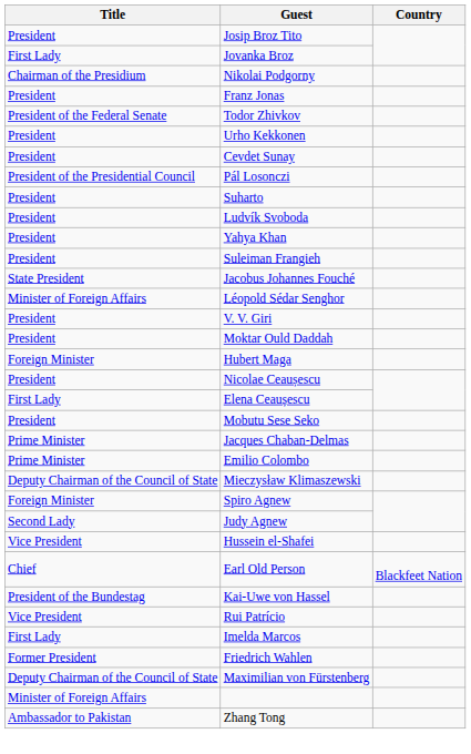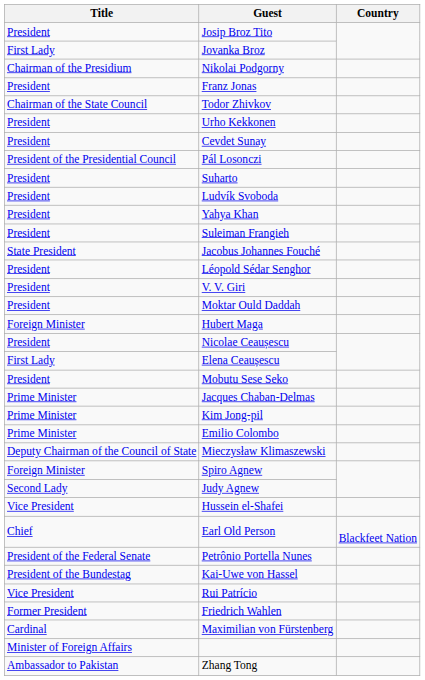Todor Zhivkov | Title: President of the Federal Senate -> Chairman of the State Council
Léopold Sédar Senghor | Title: Minister of Foreign Affairs -> President
+ row: Prime Minister | Kim Jong-pil
+ row: President of the Federal Senate | Petrônio Portella Nunes
- row: First Lady | Imelda Marcos
Maximilian von Fürstenberg | Title: Deputy Chairman of the Council of State -> Cardinal
